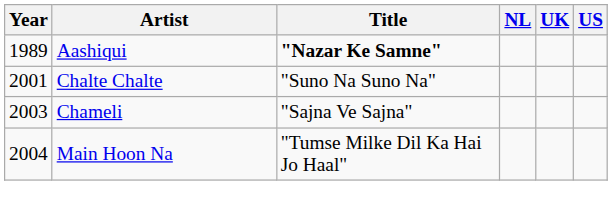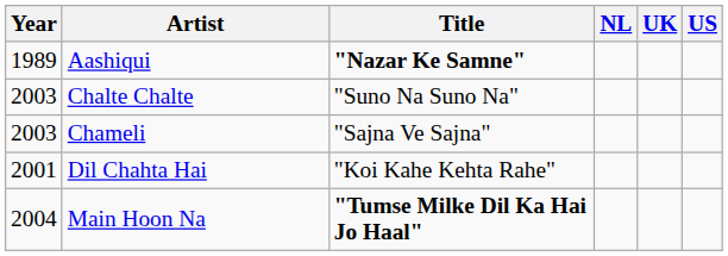Chalte Chalte | Year: 2001 -> 2003
+ row: 2001 | Dil Chahta Hai | "Koi Kahe Kehta Rahe"
Main Hoon Na | Title: normal -> bold
